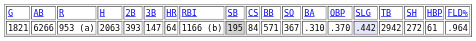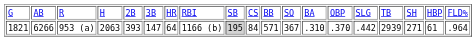1821 | column 15: lavender background -> no background
1821 | column 16: 2942 -> 2939
1821 | column 17: 272 -> 271
